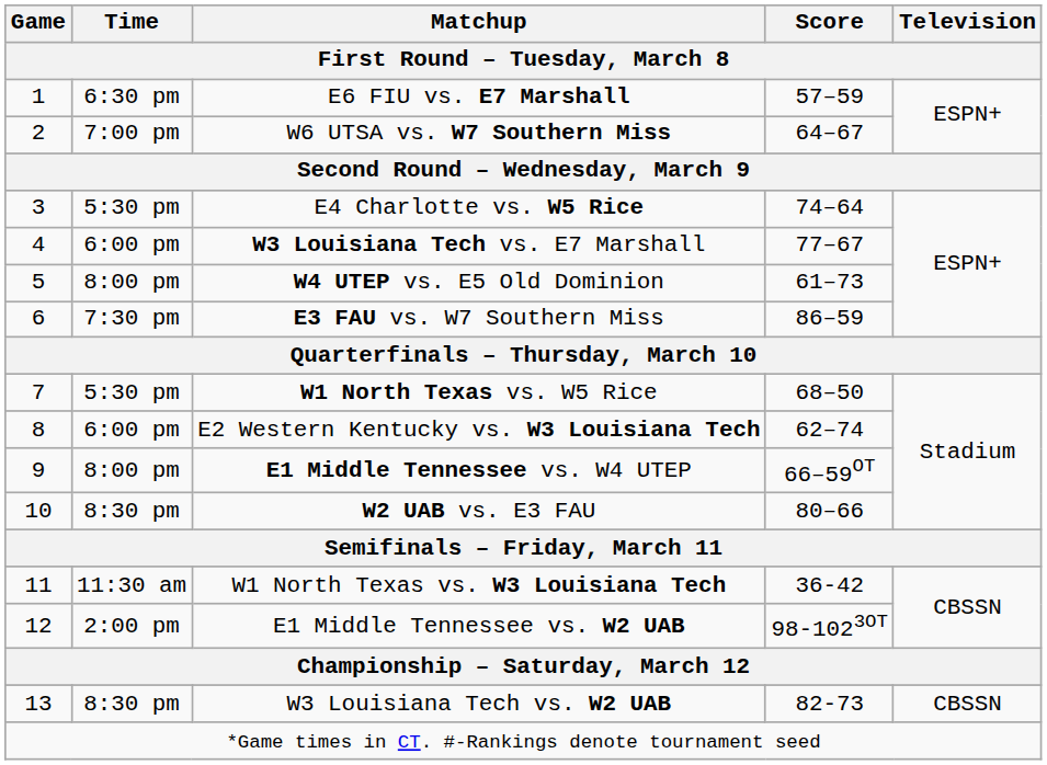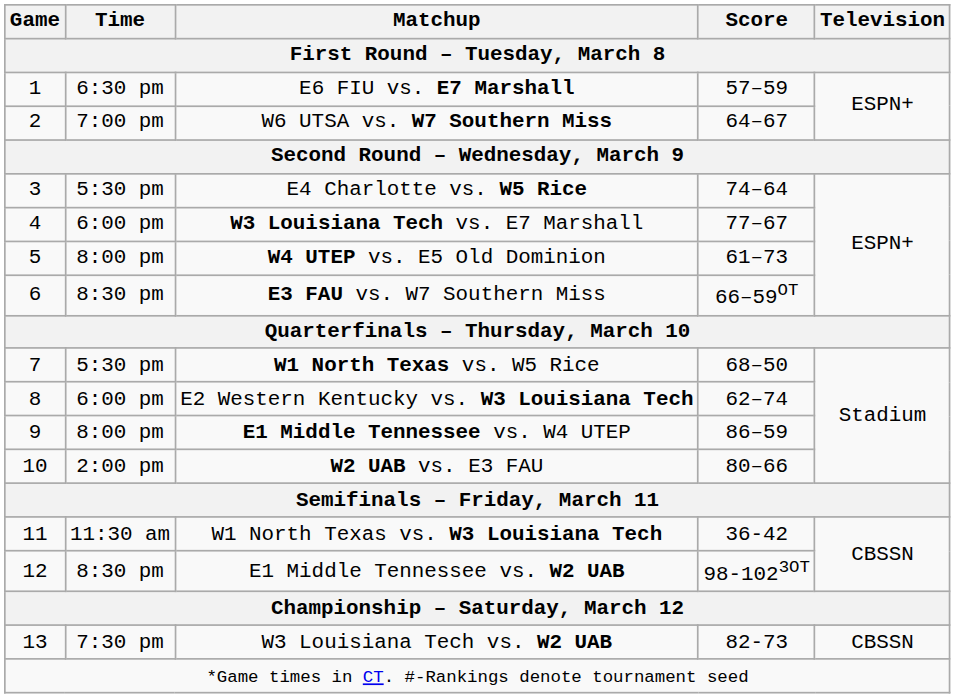E3 FAU vs. W7 Southern Miss | Time: 7:30 pm -> 8:30 pm
E3 FAU vs. W7 Southern Miss | Score: 86–59 -> 66–59OT
E1 Middle Tennessee vs. W4 UTEP | Score: 66–59OT -> 86–59
W2 UAB vs. E3 FAU | Time: 8:30 pm -> 2:00 pm
E1 Middle Tennessee vs. W2 UAB | Time: 2:00 pm -> 8:30 pm
W3 Louisiana Tech vs. W2 UAB | Time: 8:30 pm -> 7:30 pm
